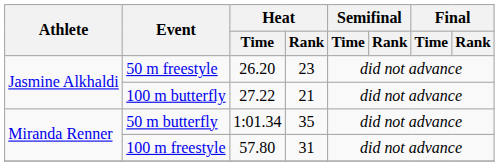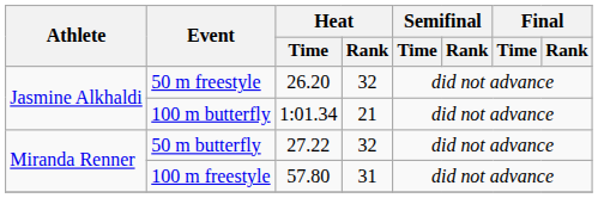50 m freestyle | Heat / Rank: 23 -> 32
100 m butterfly | Heat / Time: 27.22 -> 1:01.34
50 m butterfly | Heat / Time: 1:01.34 -> 27.22
50 m butterfly | Heat / Rank: 35 -> 32
